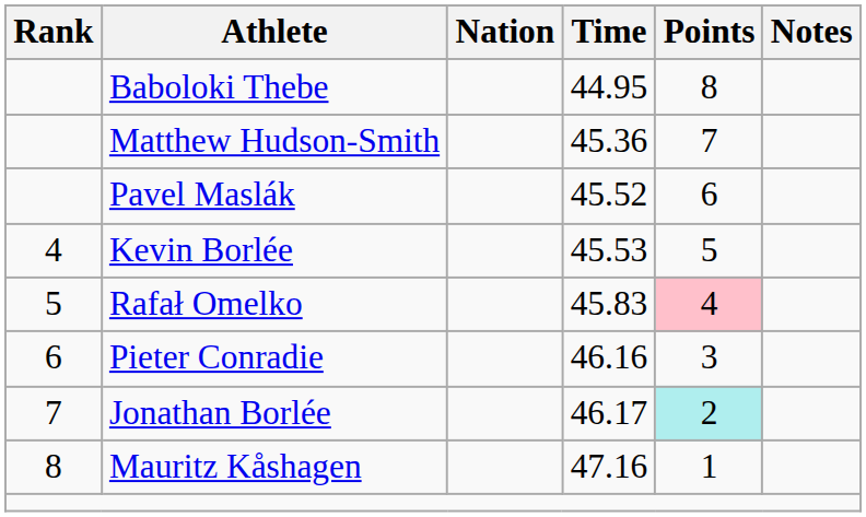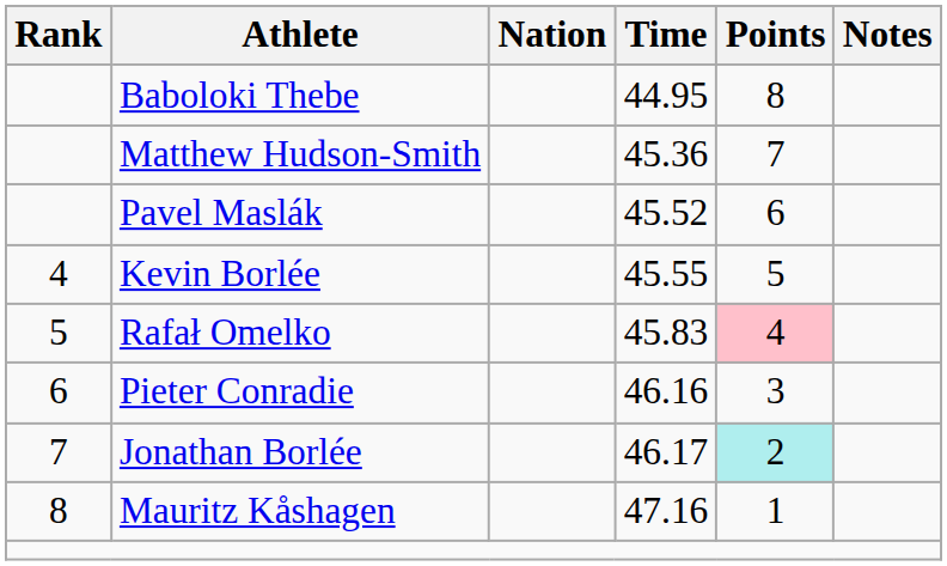Kevin Borlée | Time: 45.53 -> 45.55
